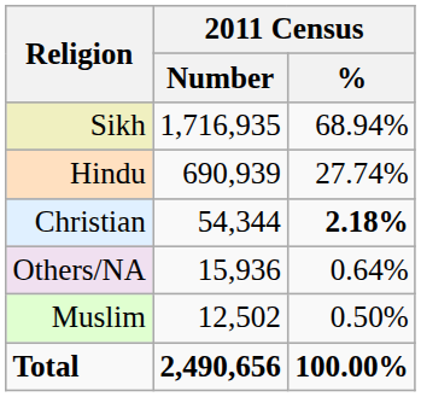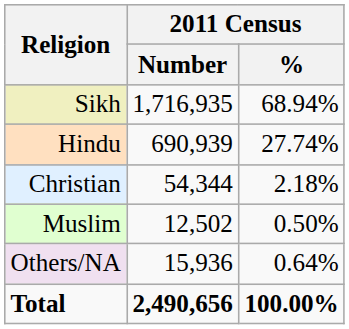Christian | 2011 Census / %: bold -> normal
rows swapped: Muslim <-> Others/NA
